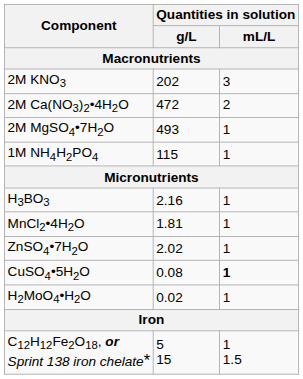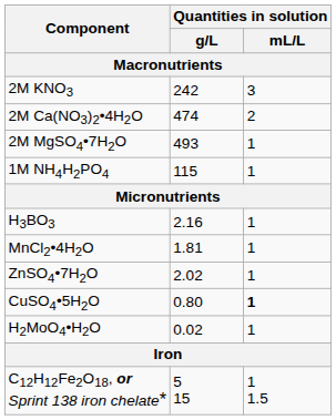2M KNO3 | Quantities in solution / g/L: 202 -> 242
2M Ca(NO3)2•4H2O | Quantities in solution / g/L: 472 -> 474
CuSO4•5H2O | Quantities in solution / g/L: 0.08 -> 0.80
